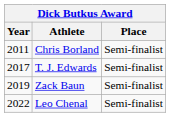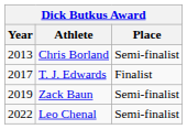Chris Borland | Year: 2011 -> 2013
T. J. Edwards | Place: Semi-finalist -> Finalist
